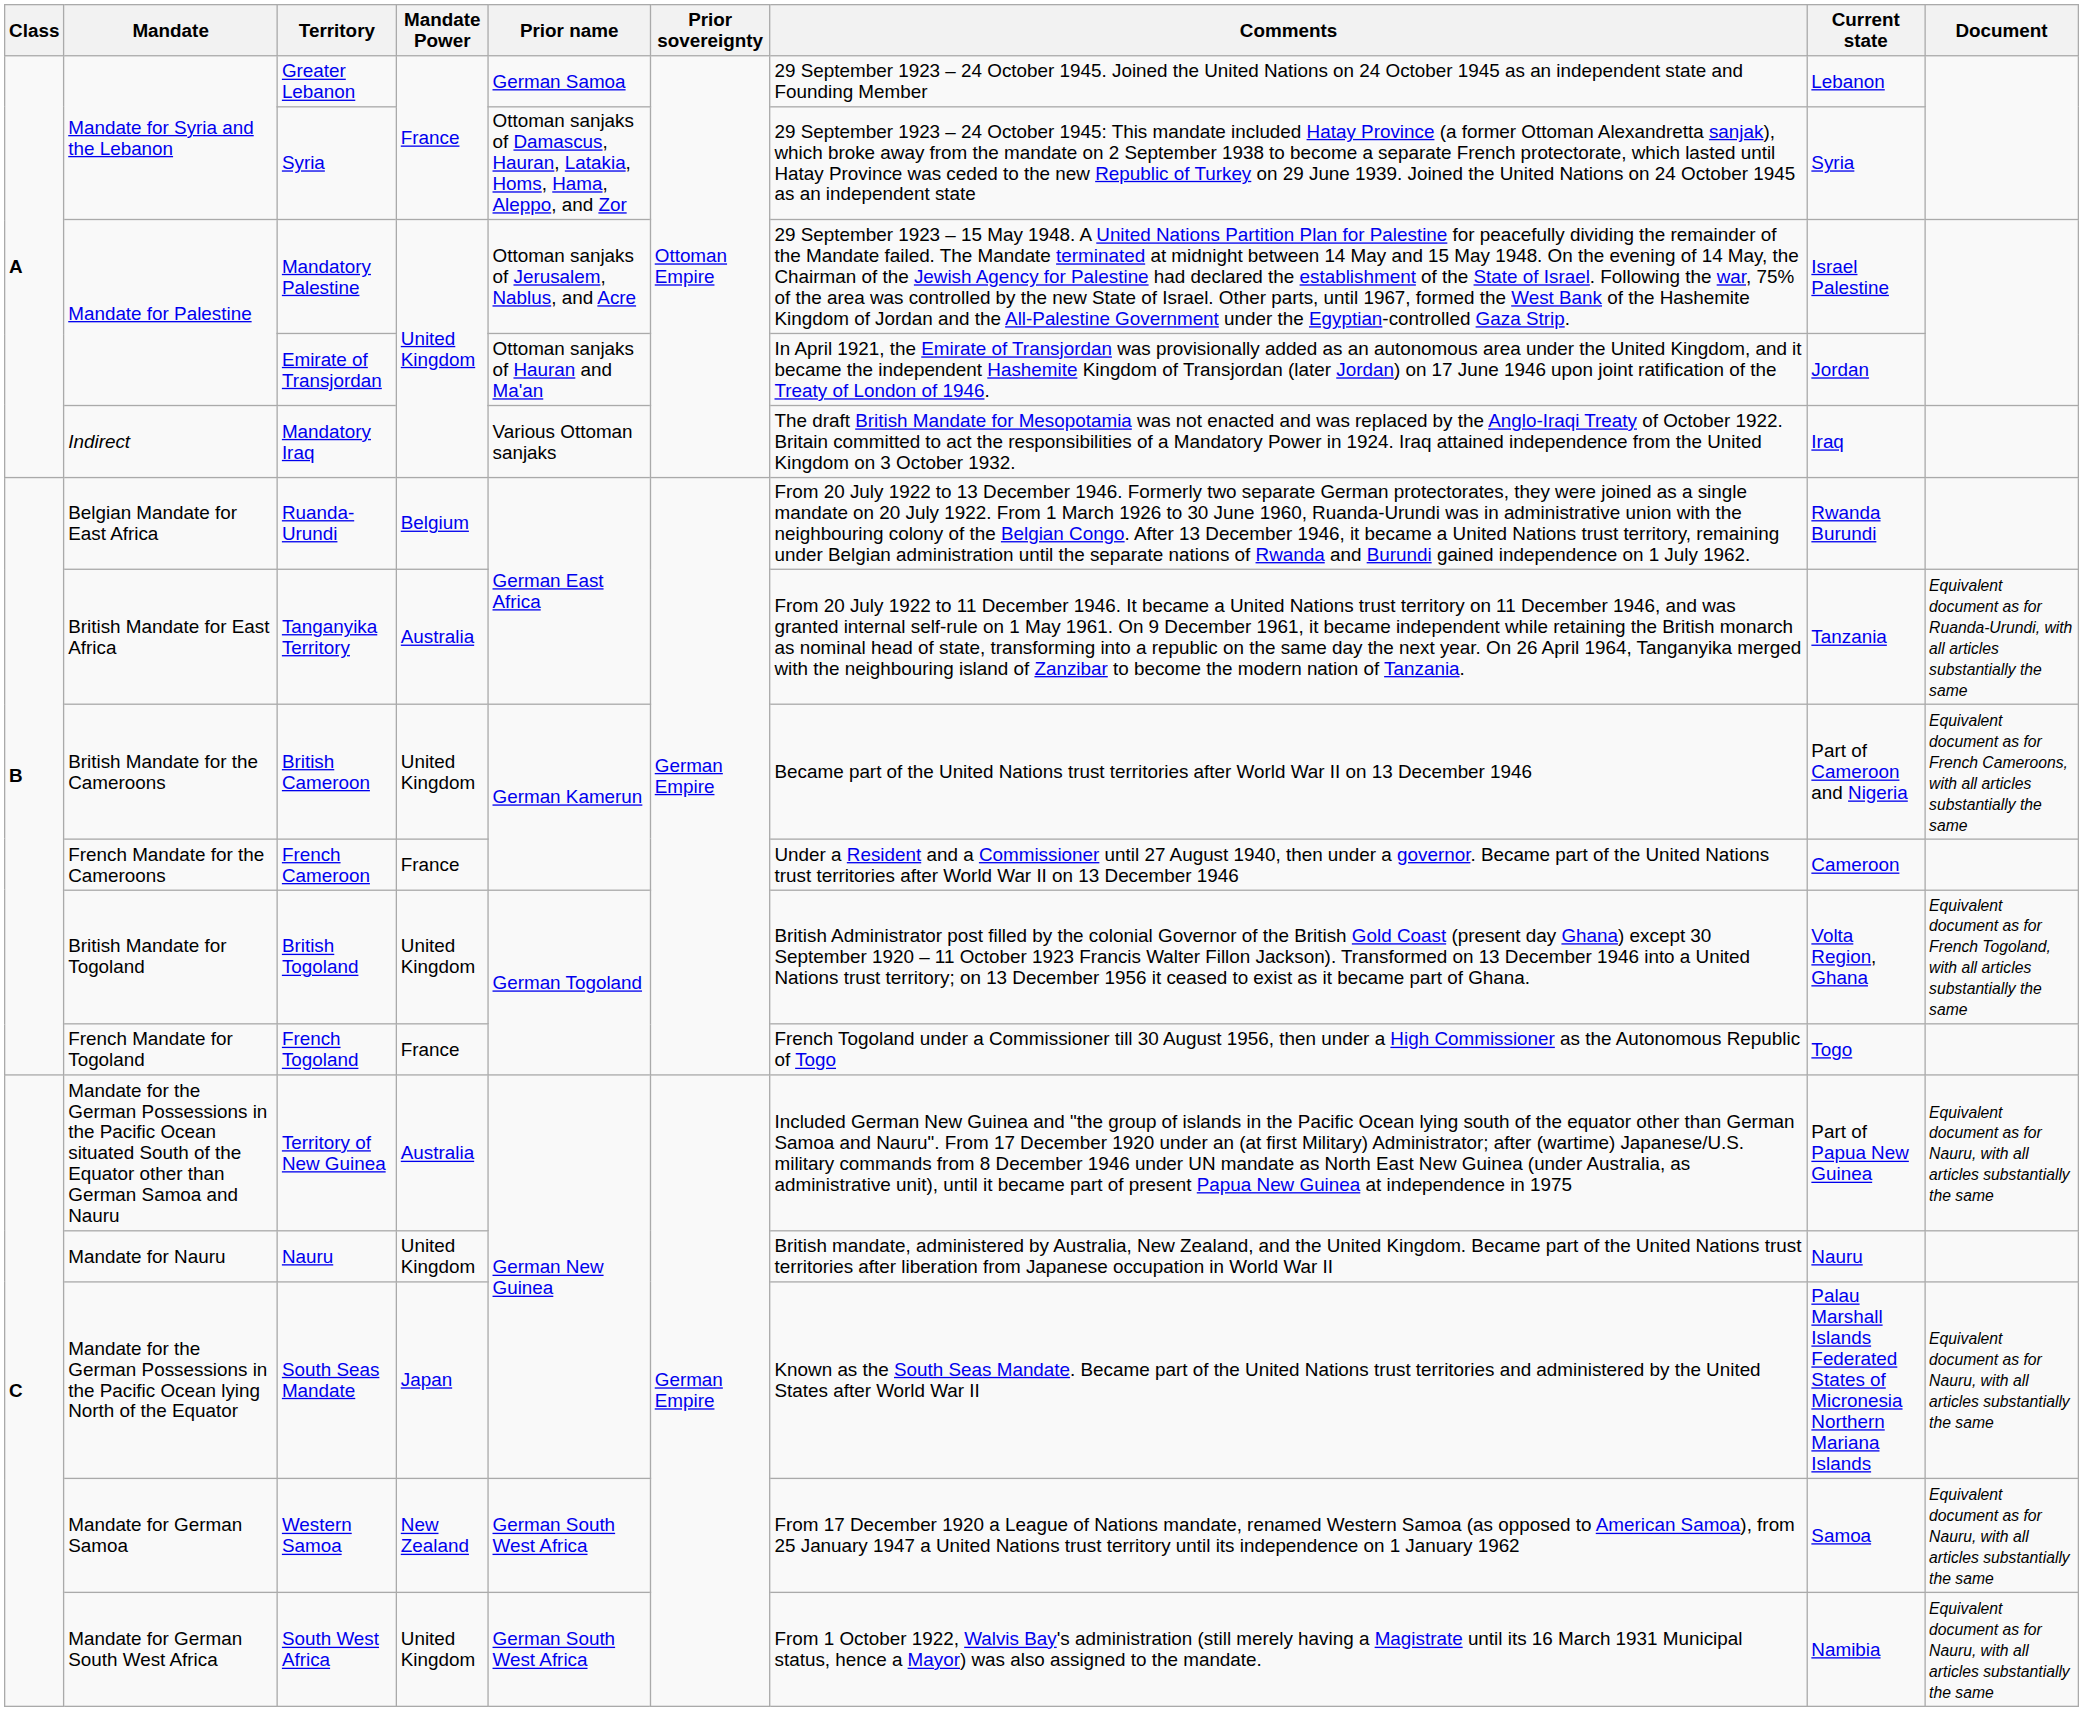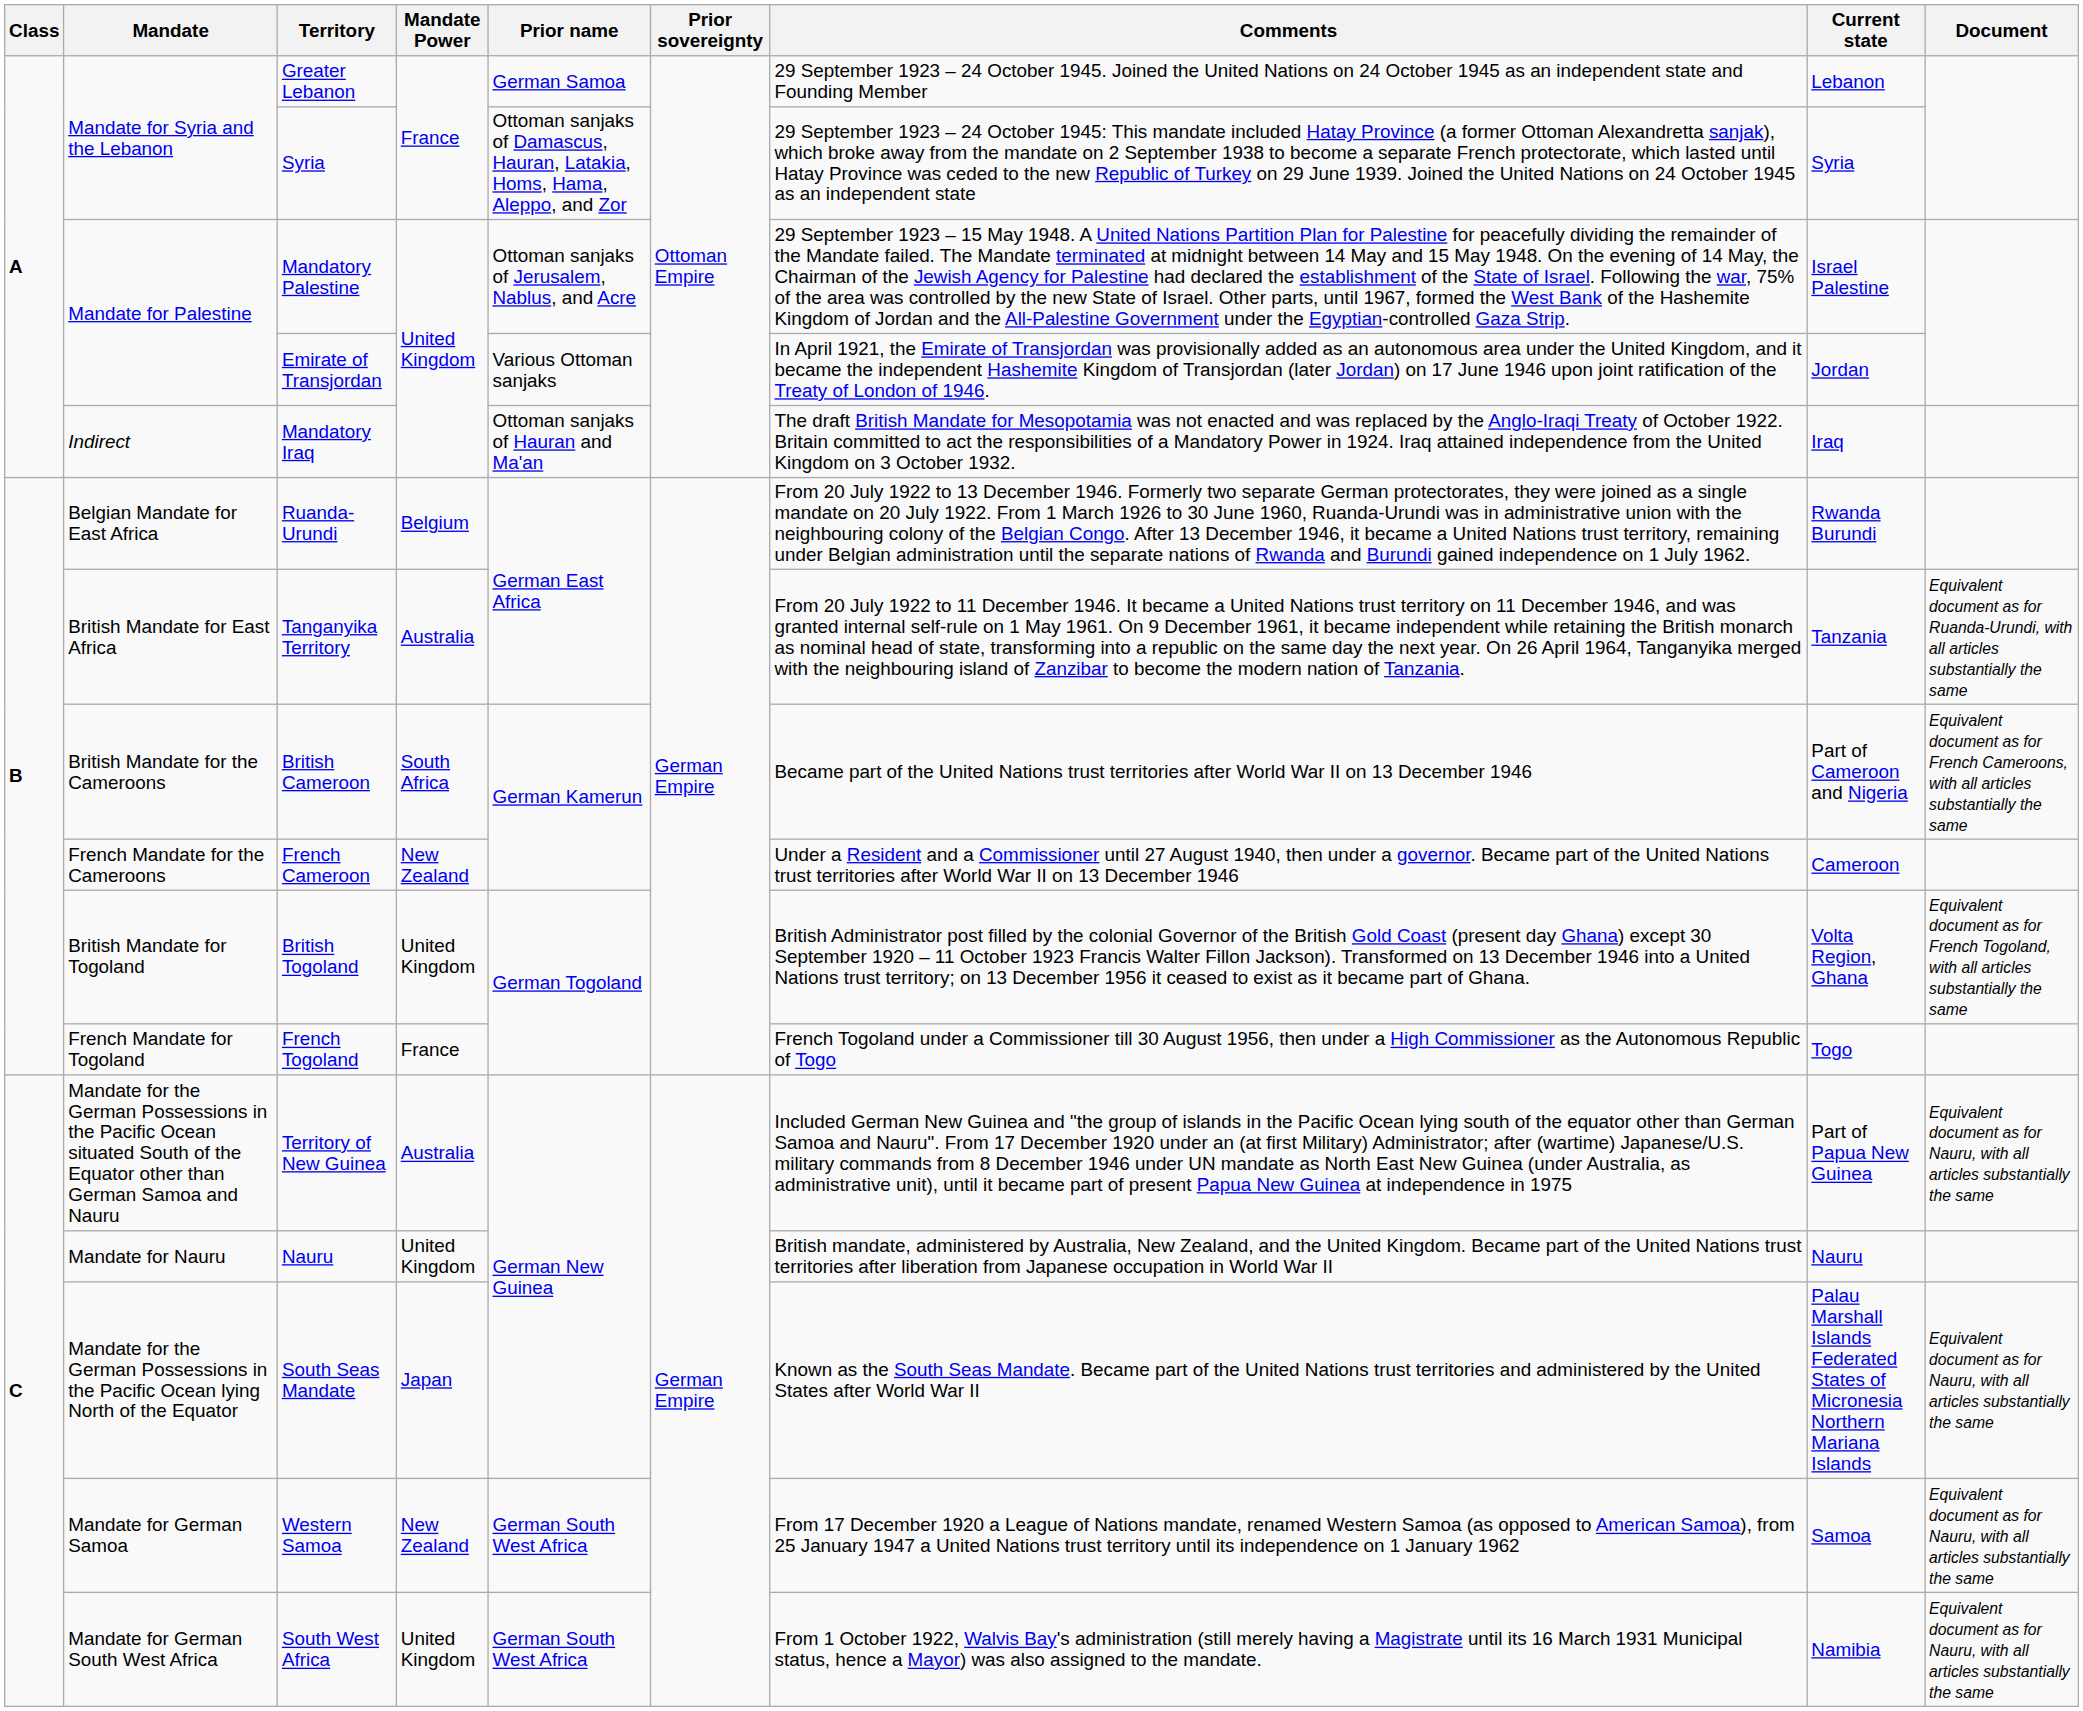Emirate of Transjordan | Prior name: Ottoman sanjaks of Hauran and Ma'an -> Various Ottoman sanjaks
Mandatory Iraq | Prior name: Various Ottoman sanjaks -> Ottoman sanjaks of Hauran and Ma'an
British Cameroon | Mandate Power: United Kingdom -> South Africa
French Cameroon | Mandate Power: France -> New Zealand
